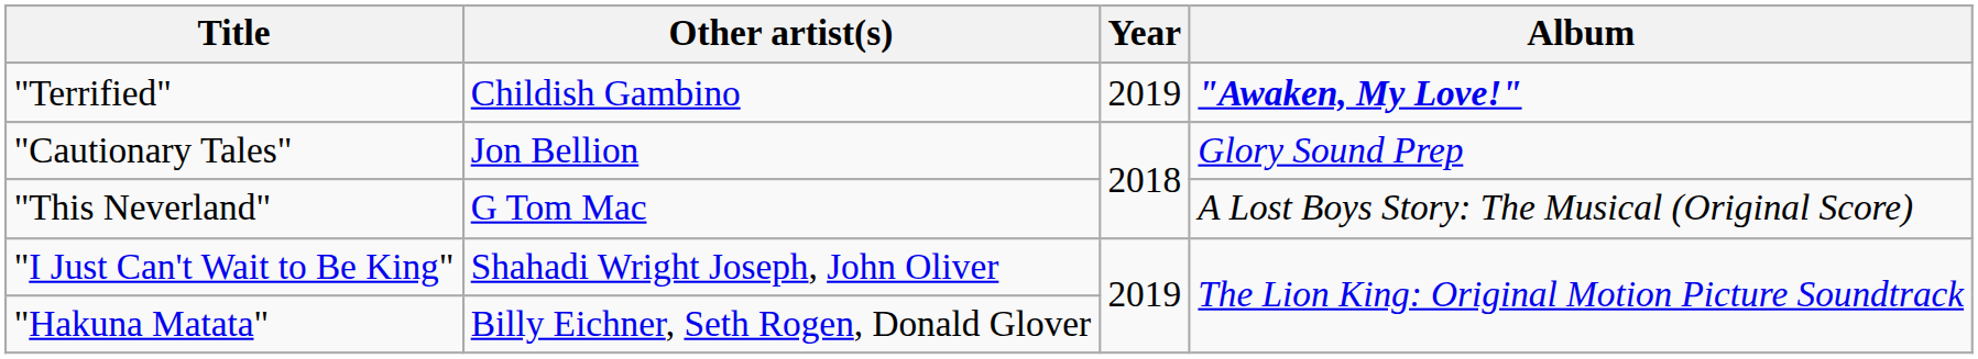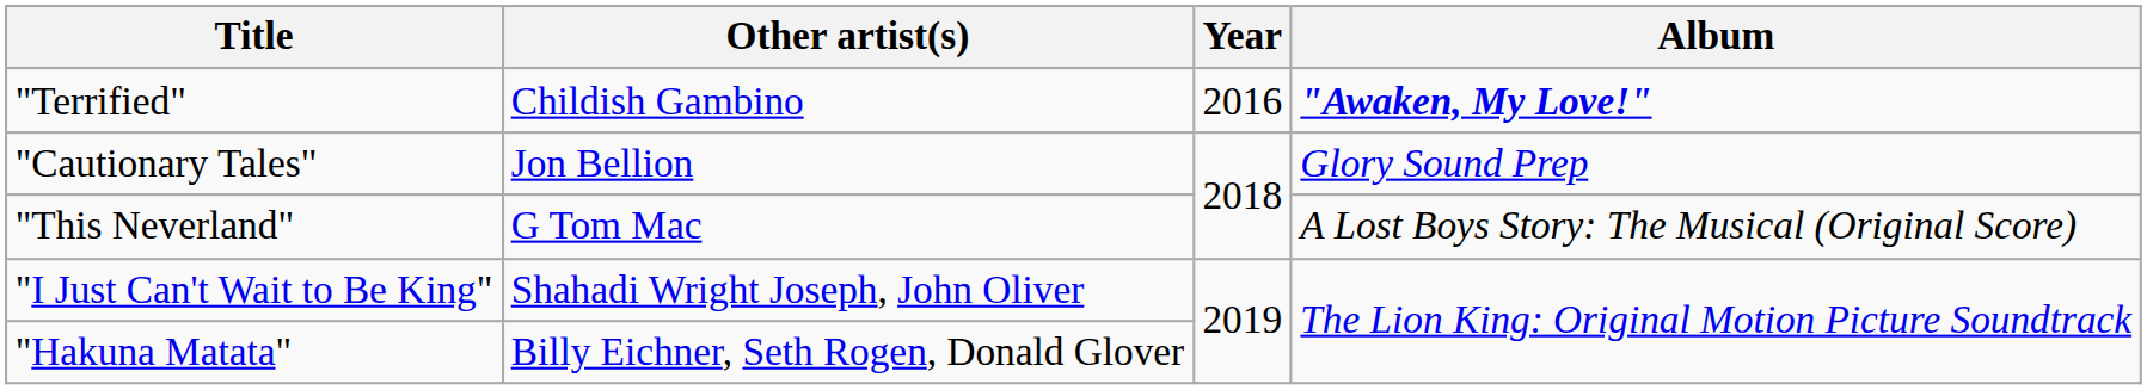"Terrified" | Year: 2019 -> 2016
